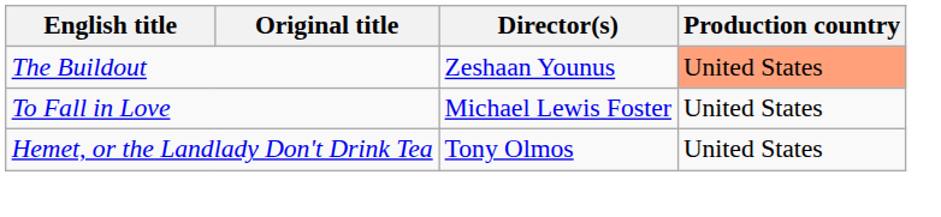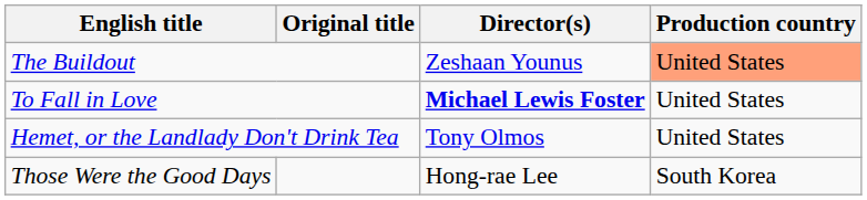To Fall in Love | Director(s): normal -> bold
+ row: Those Were the Good Days | Hong-rae Lee | South Korea
